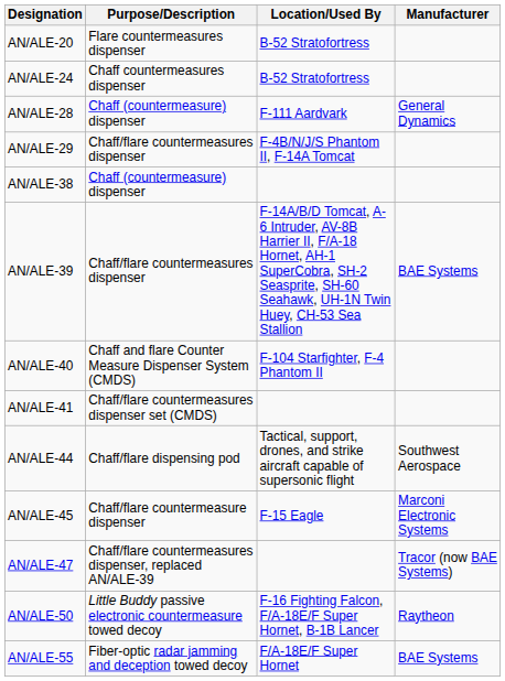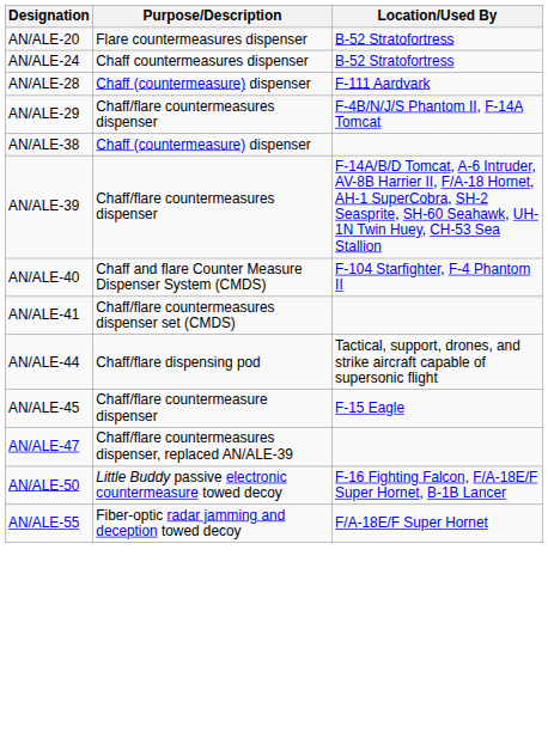- column: Manufacturer | General Dynamics | BAE Systems | Southwest Aerospace | Marconi Electronic Systems | Tracor (now BAE Systems) | Raytheon | BAE Systems
